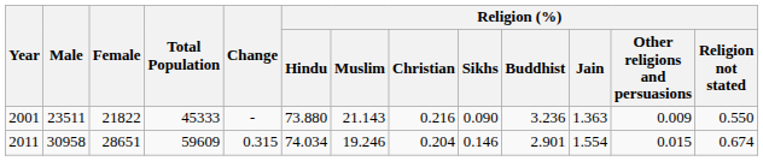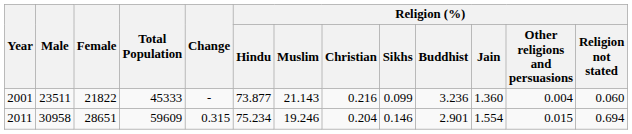2001 | Religion (%) / Hindu: 73.880 -> 73.877
2001 | Religion (%) / Sikhs: 0.090 -> 0.099
2001 | Religion (%) / Jain: 1.363 -> 1.360
2001 | Religion (%) / Other religions and persuasions: 0.009 -> 0.004
2001 | Religion (%) / Religion not stated: 0.550 -> 0.060
2011 | Religion (%) / Hindu: 74.034 -> 75.234
2011 | Religion (%) / Religion not stated: 0.674 -> 0.694
